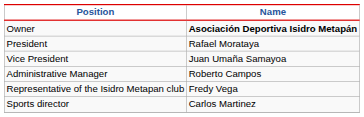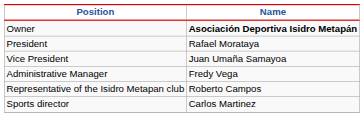Administrative Manager | Name: Roberto Campos -> Fredy Vega
Representative of the Isidro Metapan club | Name: Fredy Vega -> Roberto Campos
